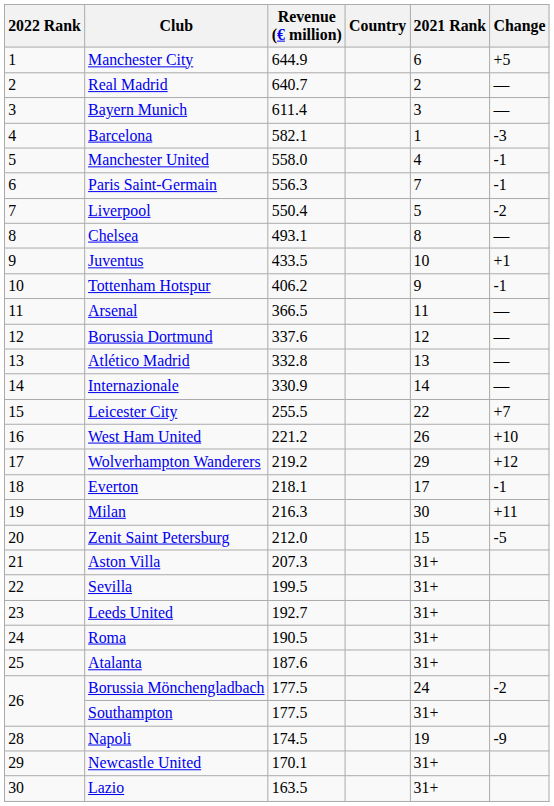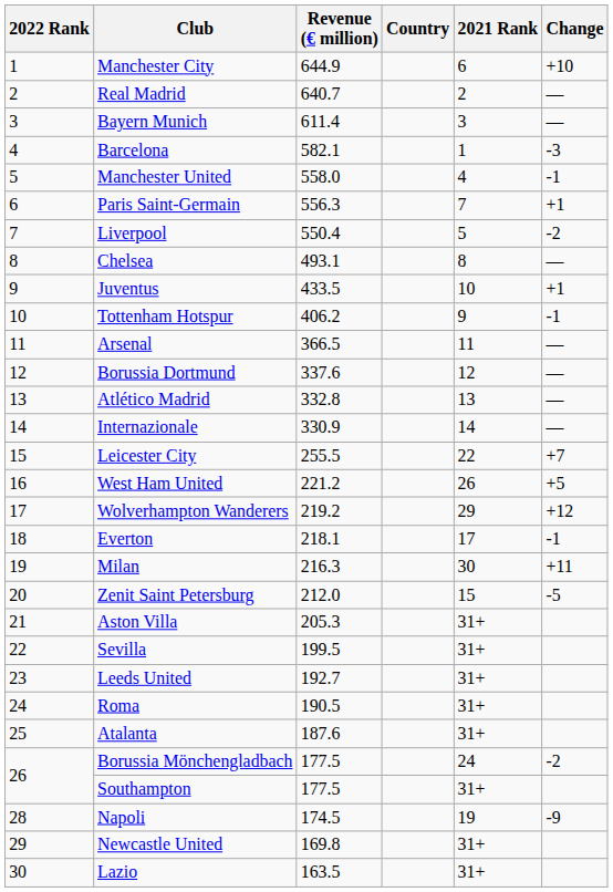Manchester City | Change: +5 -> +10
Paris Saint-Germain | Change: -1 -> +1
West Ham United | Change: +10 -> +5
Aston Villa | Revenue (€ million): 207.3 -> 205.3
Newcastle United | Revenue (€ million): 170.1 -> 169.8
